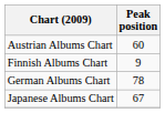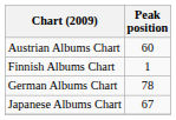Finnish Albums Chart | Peak position: 9 -> 1
